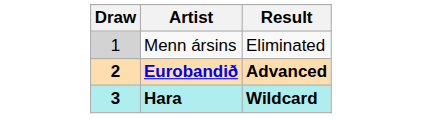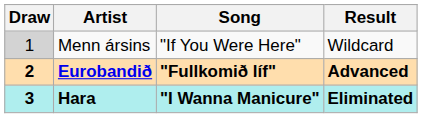+ column: Song | "If You Were Here" | "Fullkomið líf" | "I Wanna Manicure"
Menn ársins | Result: Eliminated -> Wildcard
Hara | Result: Wildcard -> Eliminated
